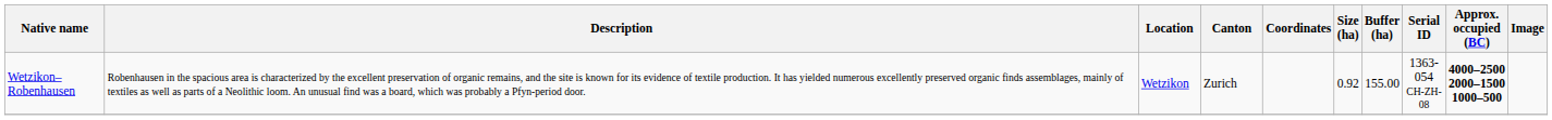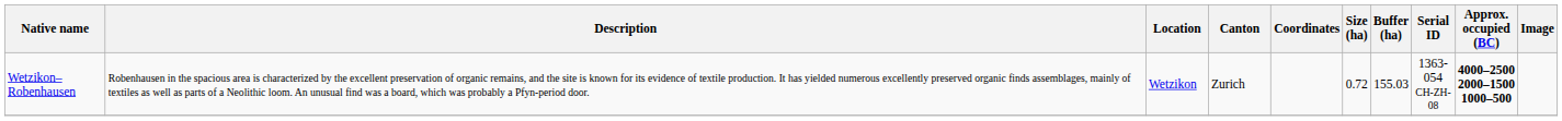Wetzikon–Robenhausen | Size (ha): 0.92 -> 0.72
Wetzikon–Robenhausen | Buffer (ha): 155.00 -> 155.03
